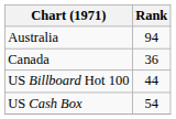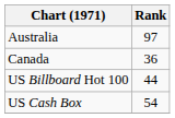Australia | Rank: 94 -> 97
